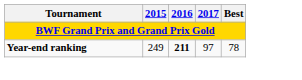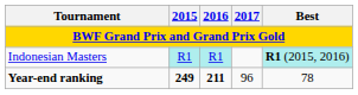+ row: Indonesian Masters | R1 | R1 | R1 (2015, 2016)
Year-end ranking | 2015: normal -> bold
Year-end ranking | 2017: 97 -> 96
